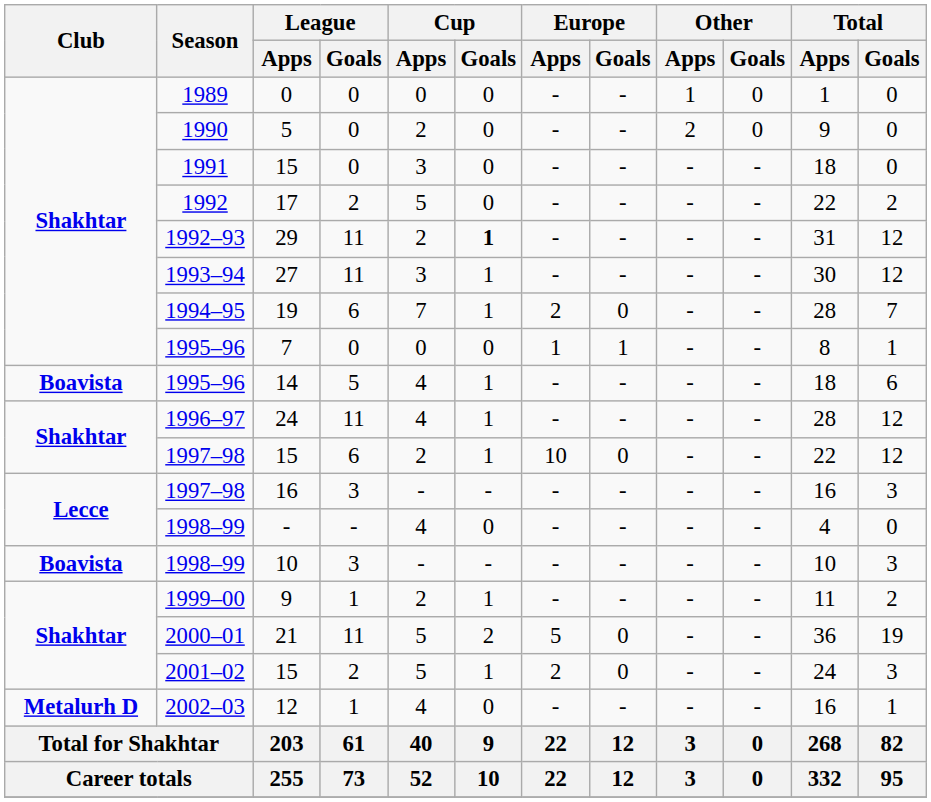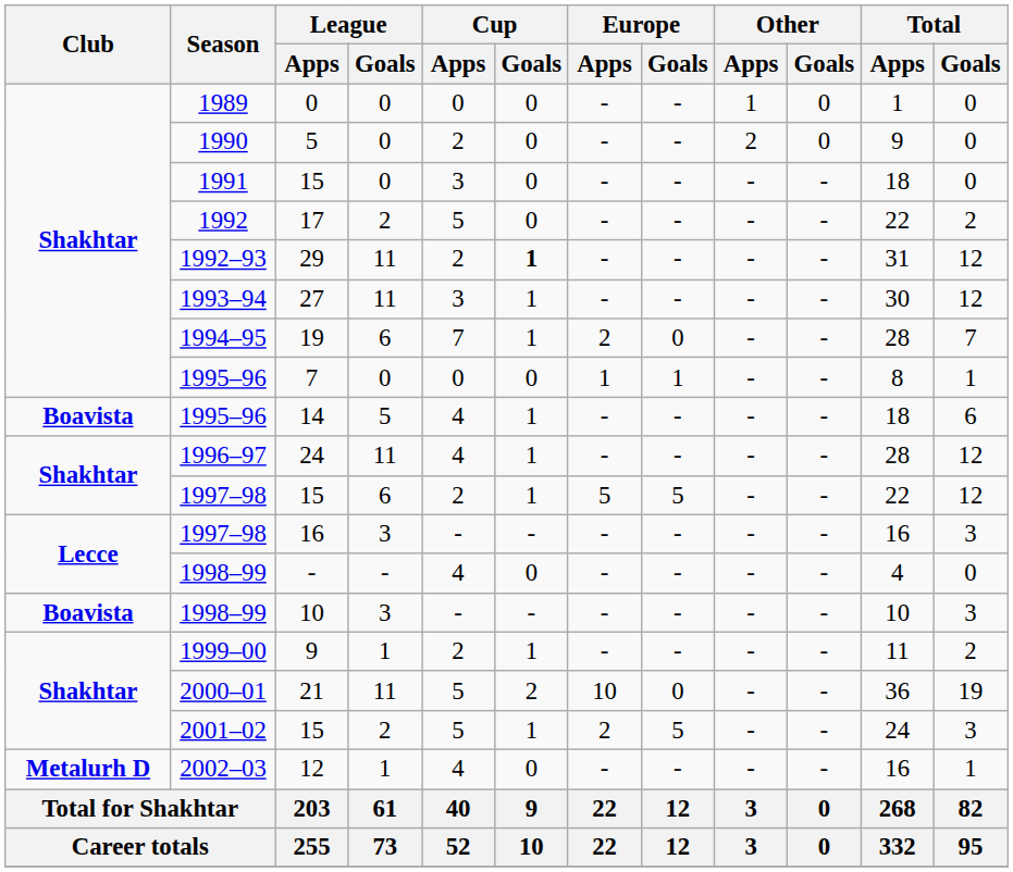1997–98 / 15 | Europe / Apps: 10 -> 5
1997–98 / 15 | Europe / Goals: 0 -> 5
21 | Europe / Apps: 5 -> 10
2001–02 / 15 | Europe / Goals: 0 -> 5
